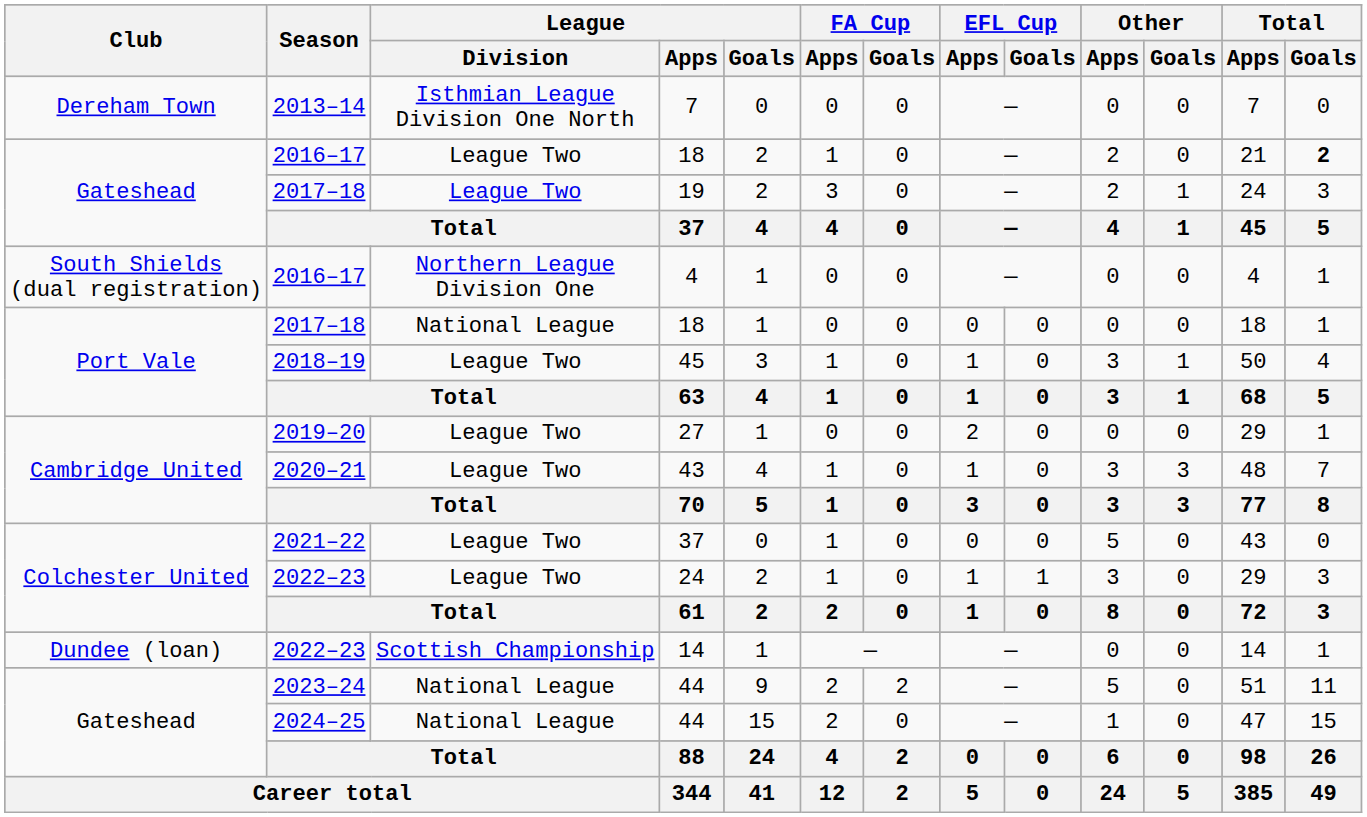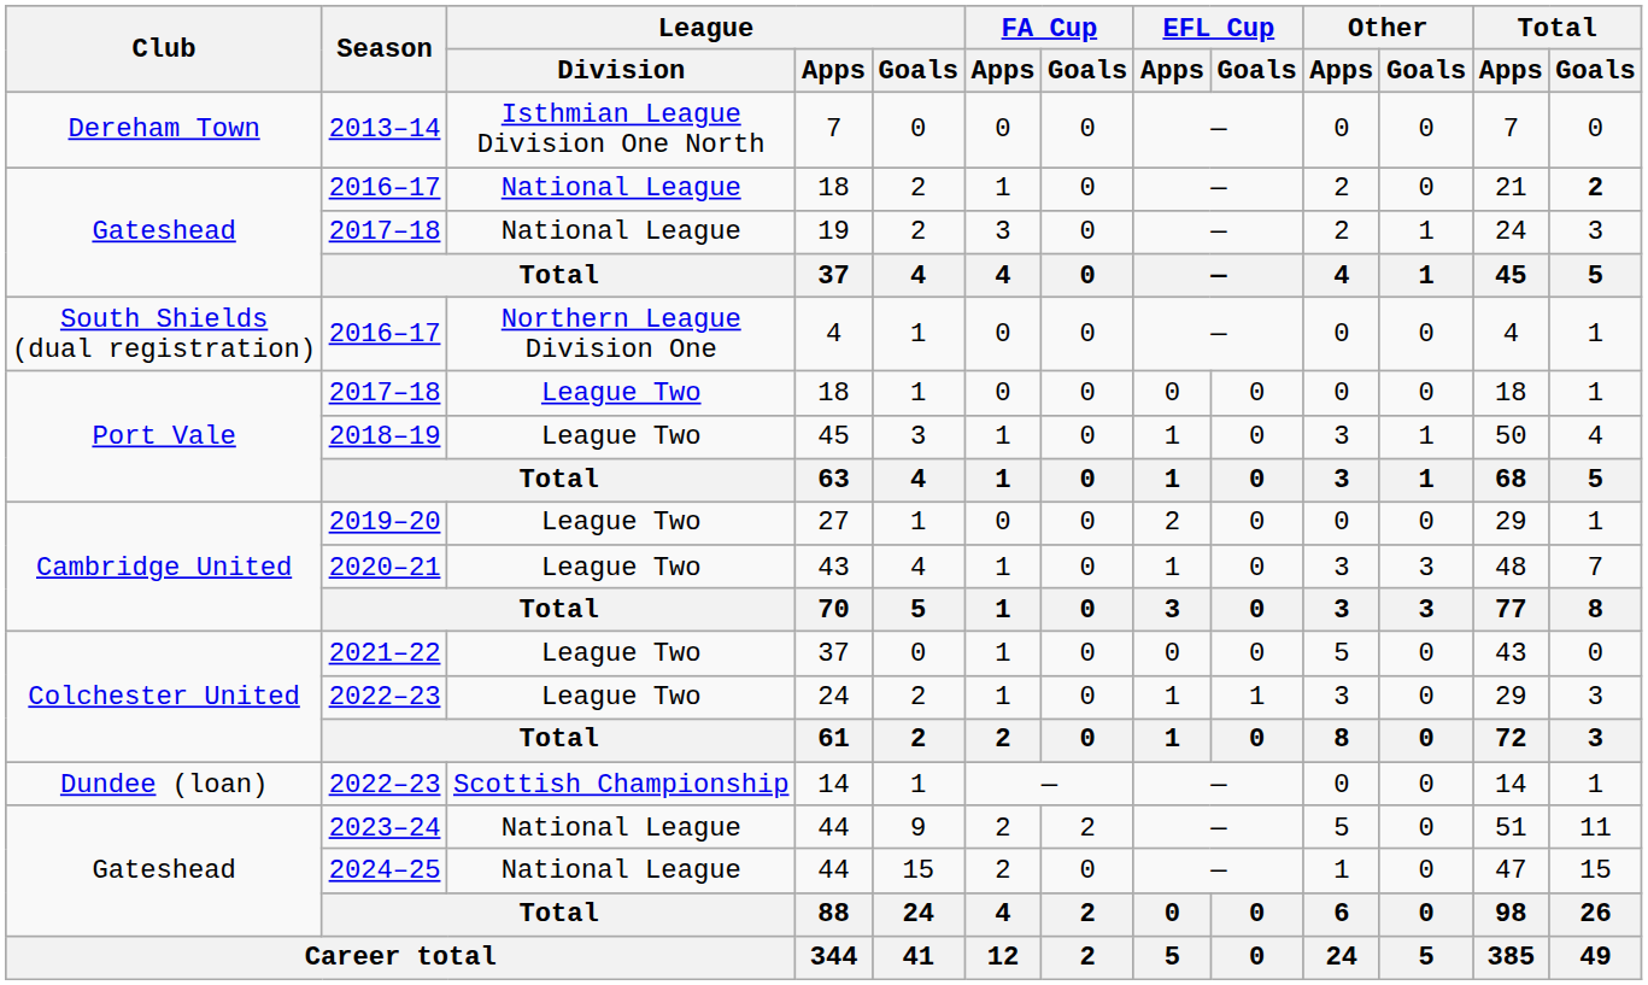2016–17 / 18 | League / Division: League Two -> National League
19 | League / Division: League Two -> National League
2017–18 / 18 | League / Division: National League -> League Two
